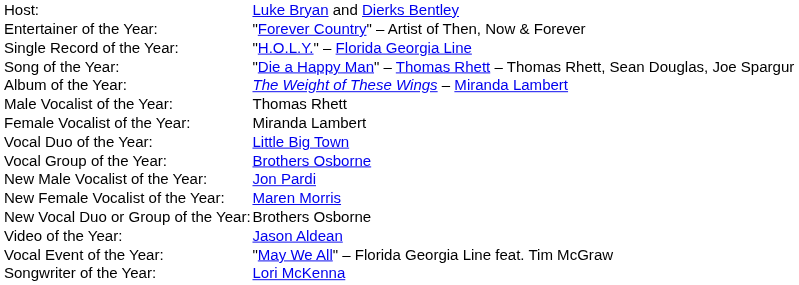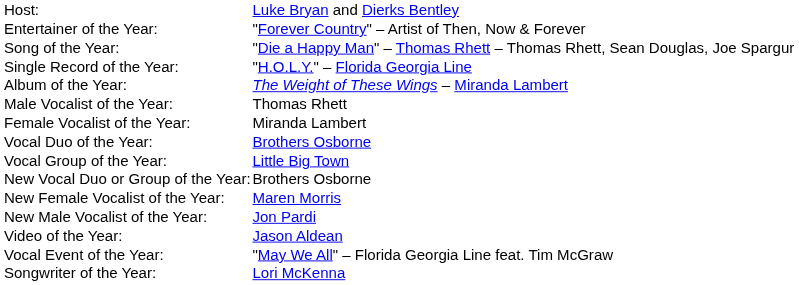rows swapped: Song of the Year: <-> Single Record of the Year:
Vocal Duo of the Year: | column 2: Little Big Town -> Brothers Osborne
Vocal Group of the Year: | column 2: Brothers Osborne -> Little Big Town
rows swapped: New Male Vocalist of the Year: <-> New Vocal Duo or Group of the Year:
